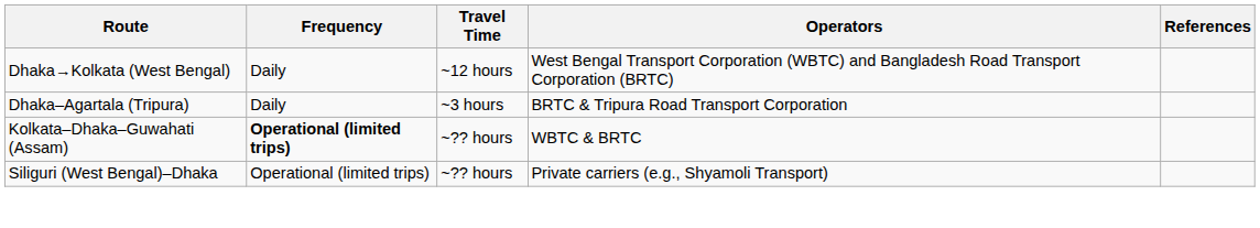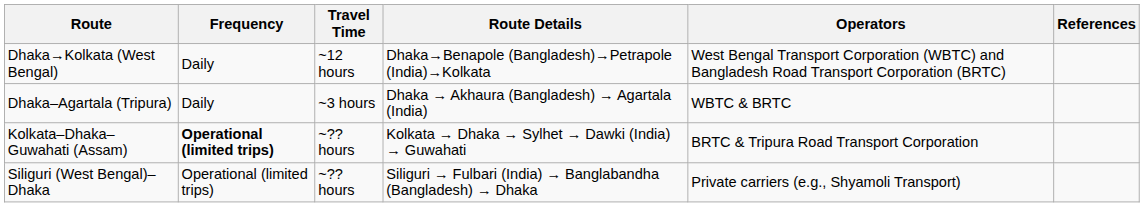+ column: Route Details | Dhaka→Benapole (Bangladesh)→Petrapole (India)→Kolkata | Dhaka → Akhaura (Bangladesh) → Agartala (India) | Kolkata → Dhaka → Sylhet → Dawki (India) → Guwahati | Siliguri → Fulbari (India) → Banglabandha (Bangladesh) → Dhaka
Dhaka–Agartala (Tripura) | Operators: BRTC & Tripura Road Transport Corporation -> WBTC & BRTC
Kolkata–Dhaka–Guwahati (Assam) | Operators: WBTC & BRTC -> BRTC & Tripura Road Transport Corporation
